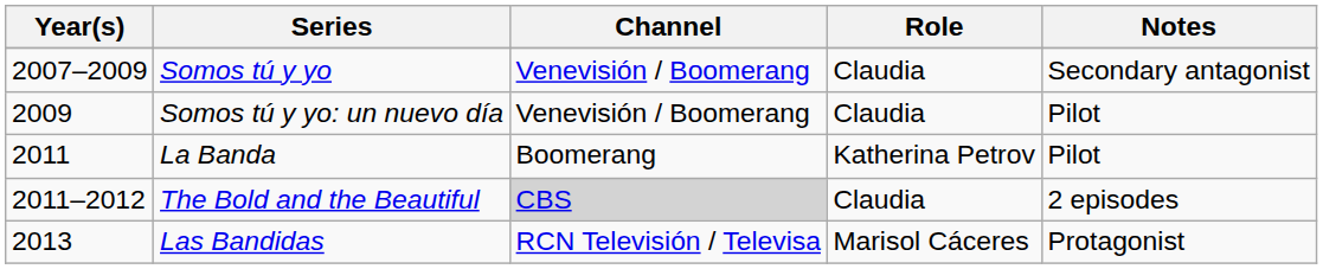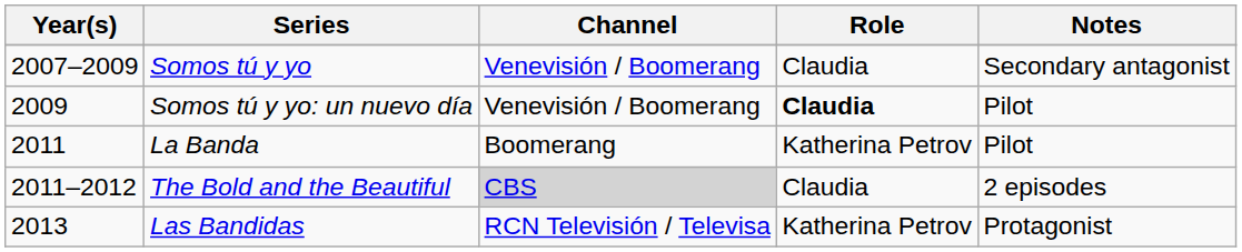Somos tú y yo: un nuevo día | Role: normal -> bold
Las Bandidas | Role: Marisol Cáceres -> Katherina Petrov
